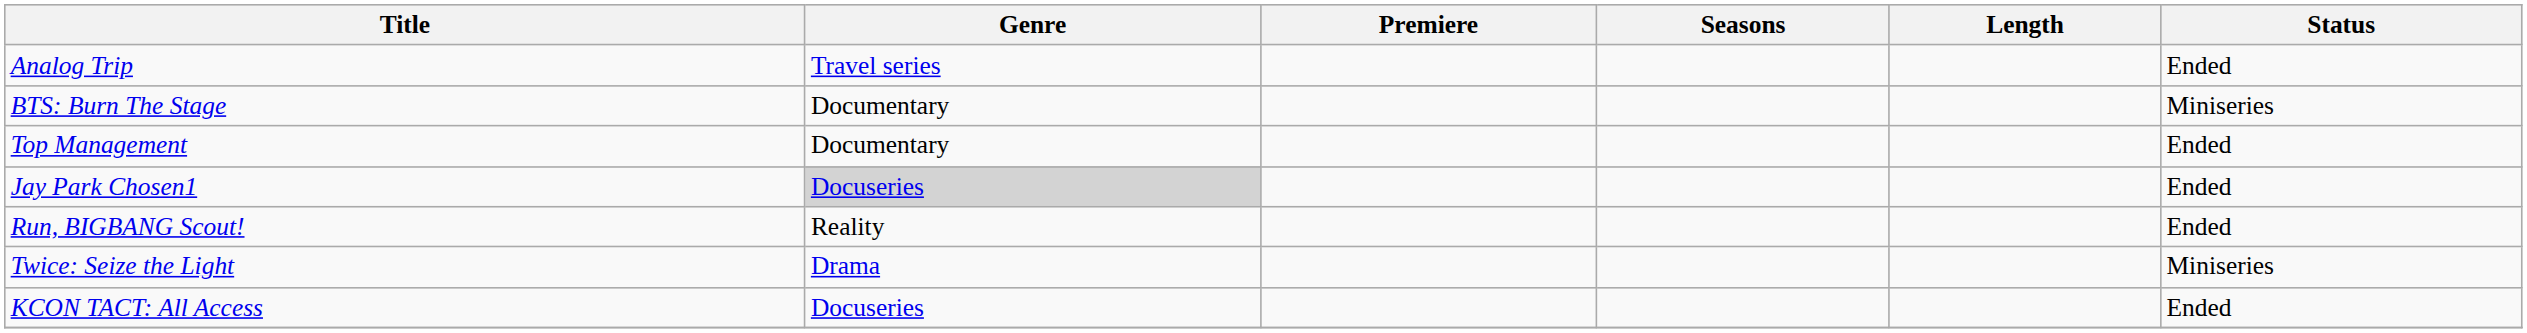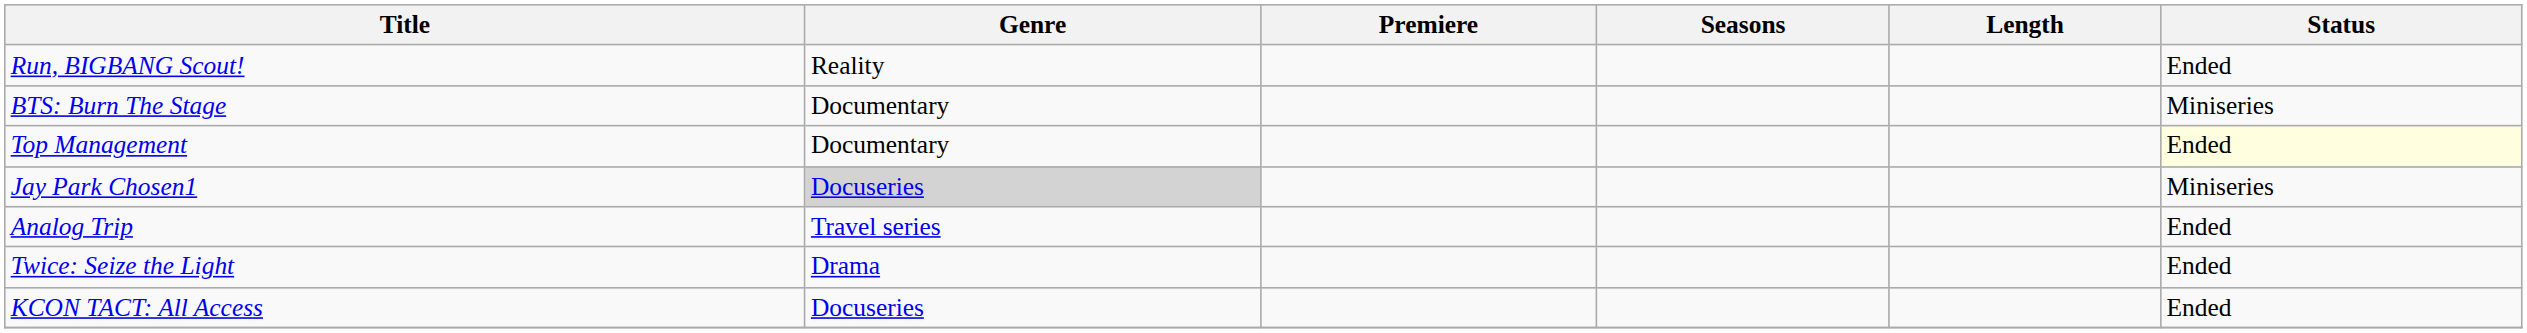rows swapped: Run, BIGBANG Scout! <-> Analog Trip
Top Management | Status: no background -> lightyellow background
Jay Park Chosen1 | Status: Ended -> Miniseries
Twice: Seize the Light | Status: Miniseries -> Ended
